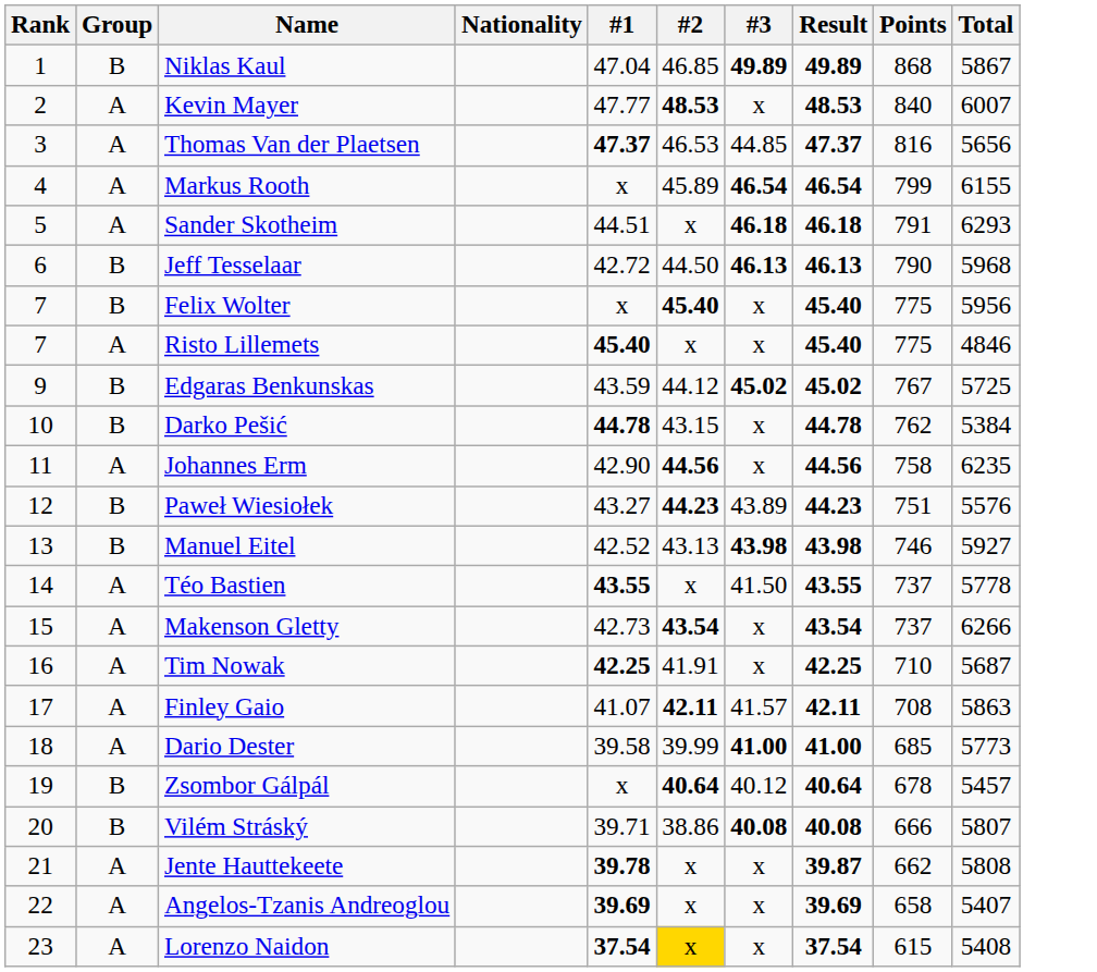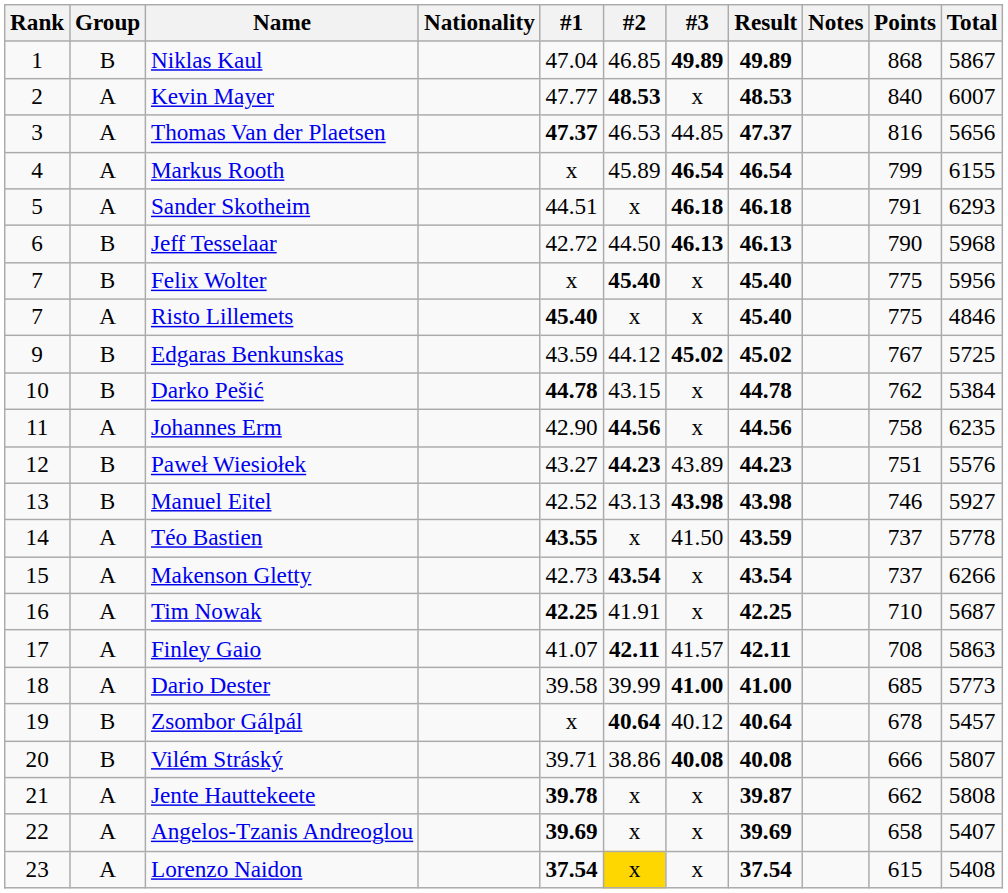+ column: Notes
Téo Bastien | Result: 43.55 -> 43.59
